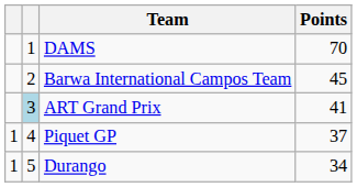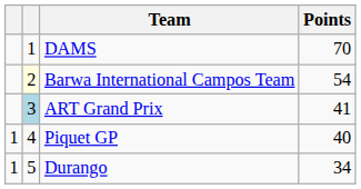Barwa International Campos Team | column 2: no background -> lightyellow background
Barwa International Campos Team | Points: 45 -> 54
Piquet GP | Points: 37 -> 40
